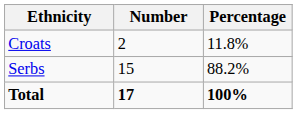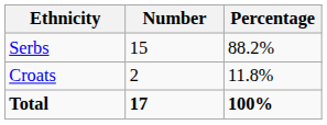rows swapped: Serbs <-> Croats
